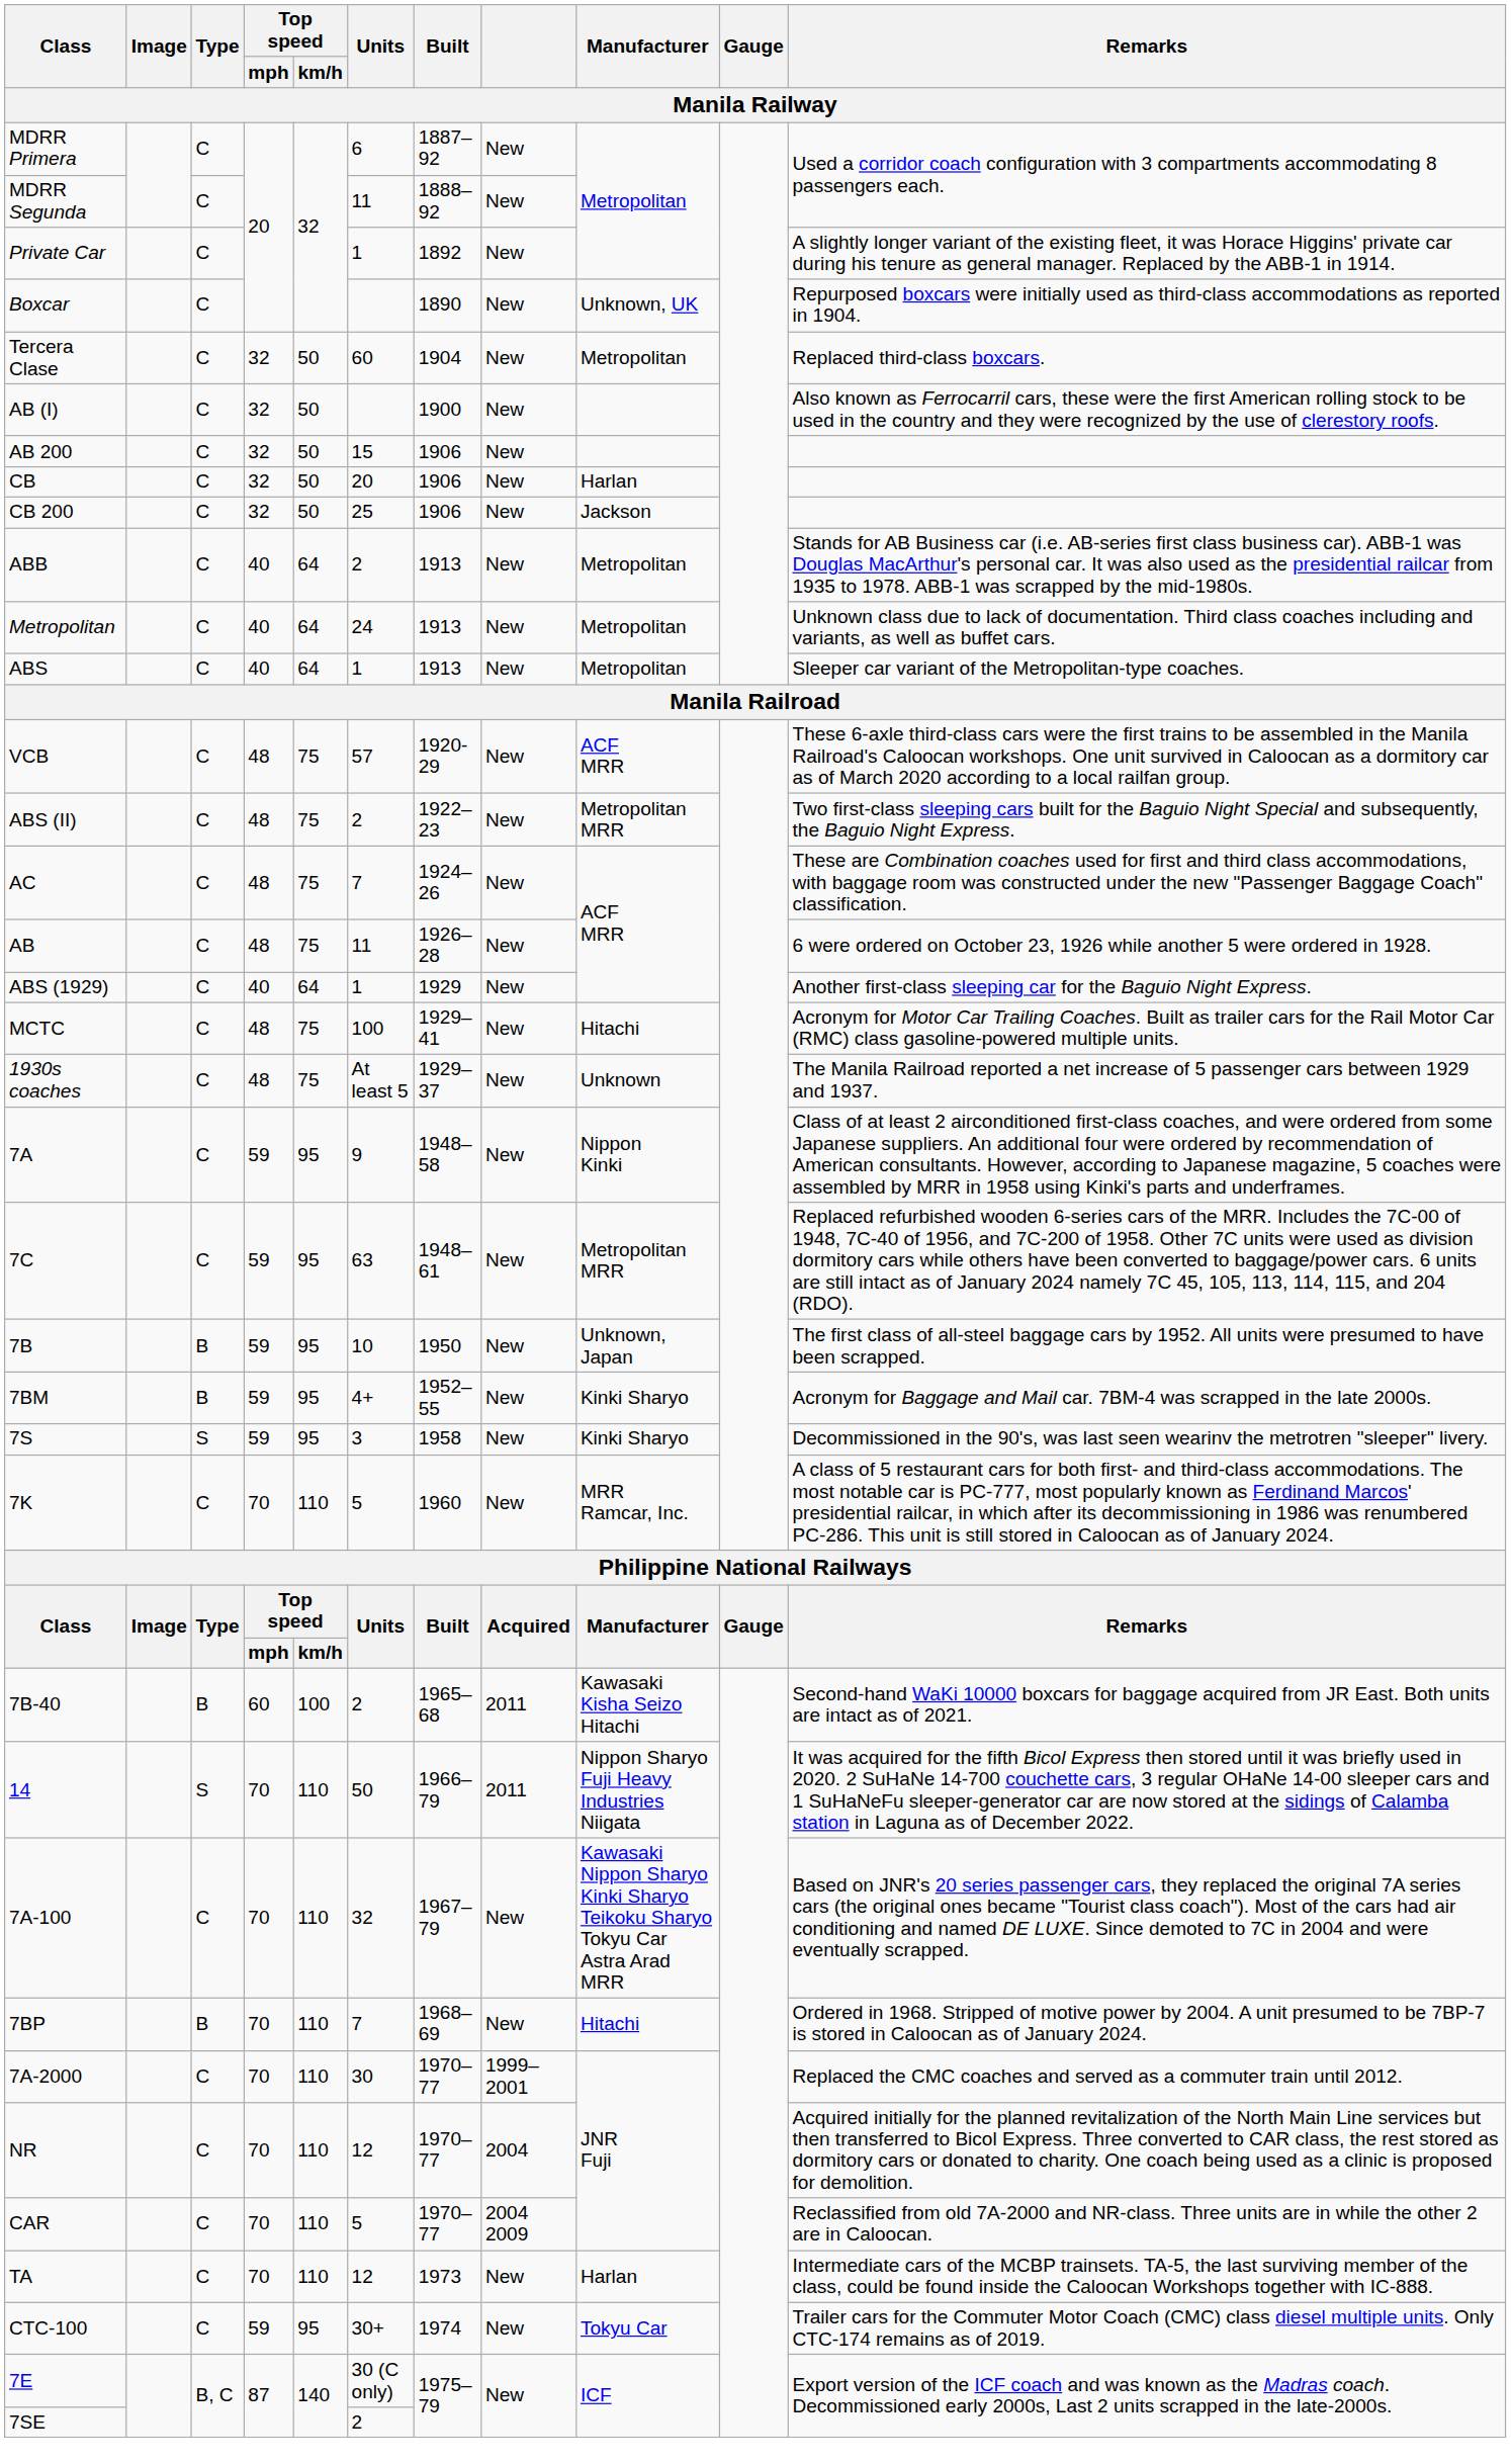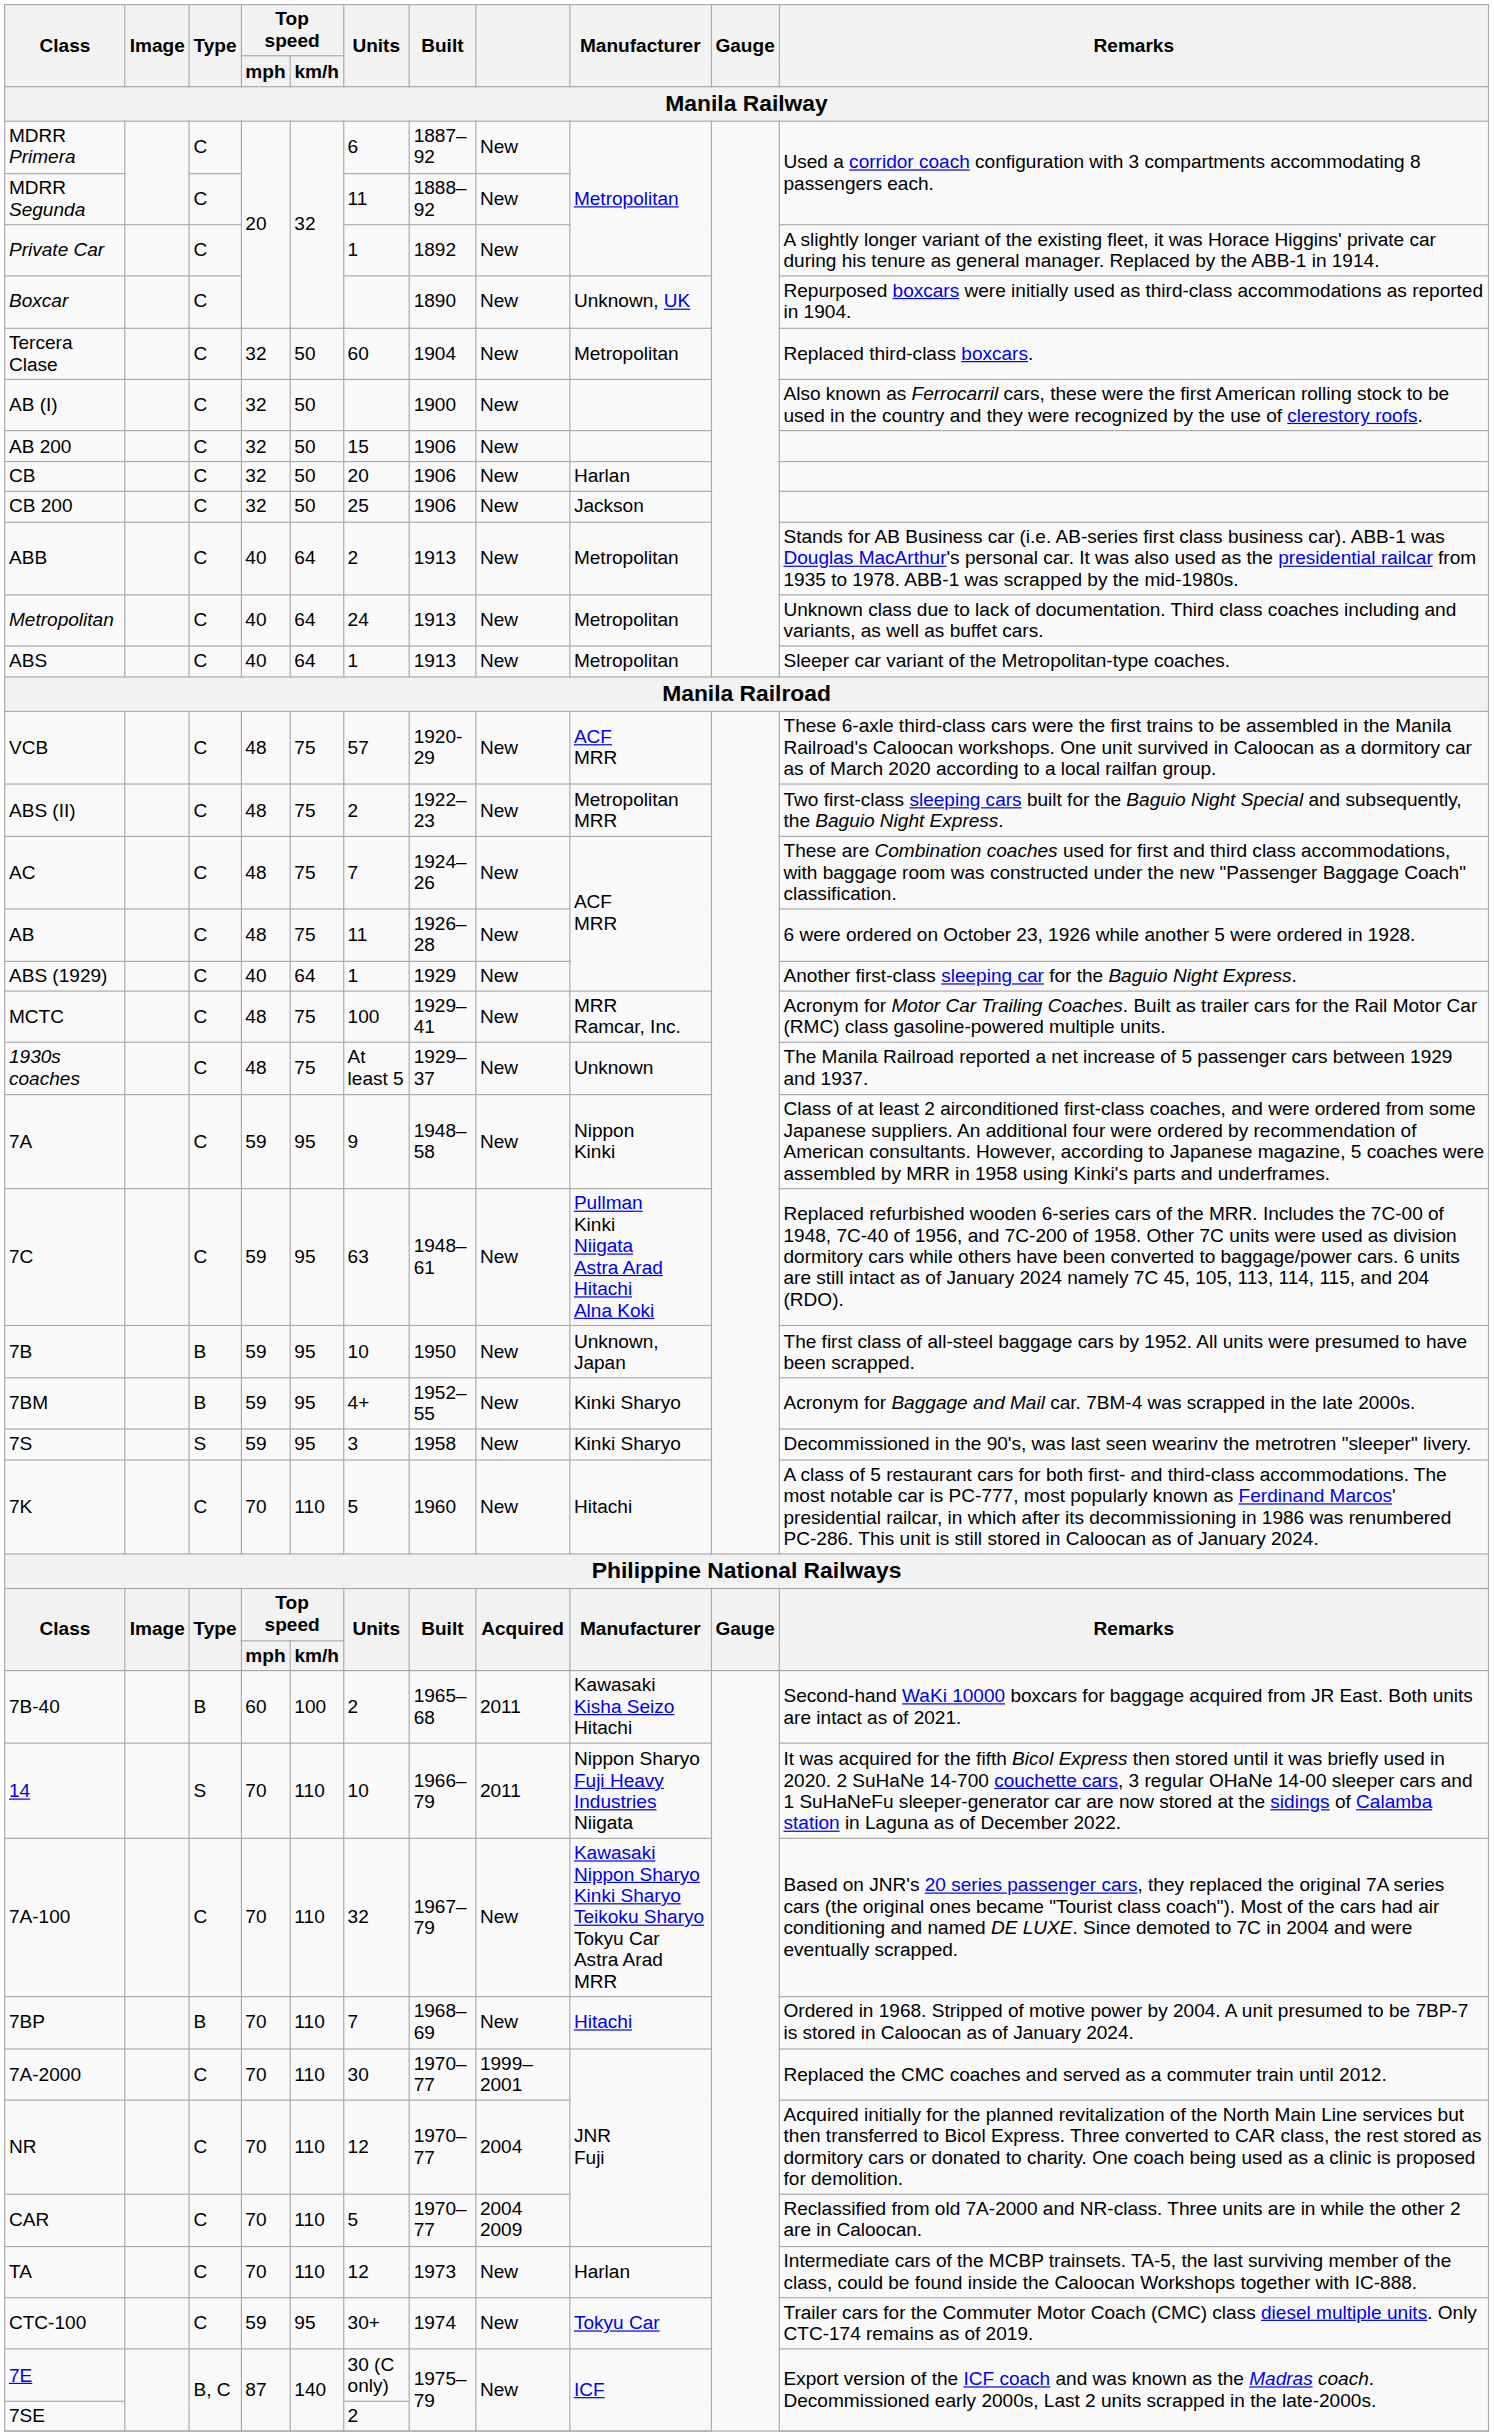MCTC | Manufacturer: Hitachi -> MRR Ramcar, Inc.
7C | Manufacturer: Metropolitan MRR -> Pullman Kinki Niigata Astra Arad Hitachi Alna Koki
7K | Manufacturer: MRR Ramcar, Inc. -> Hitachi
14 | Units: 50 -> 10
